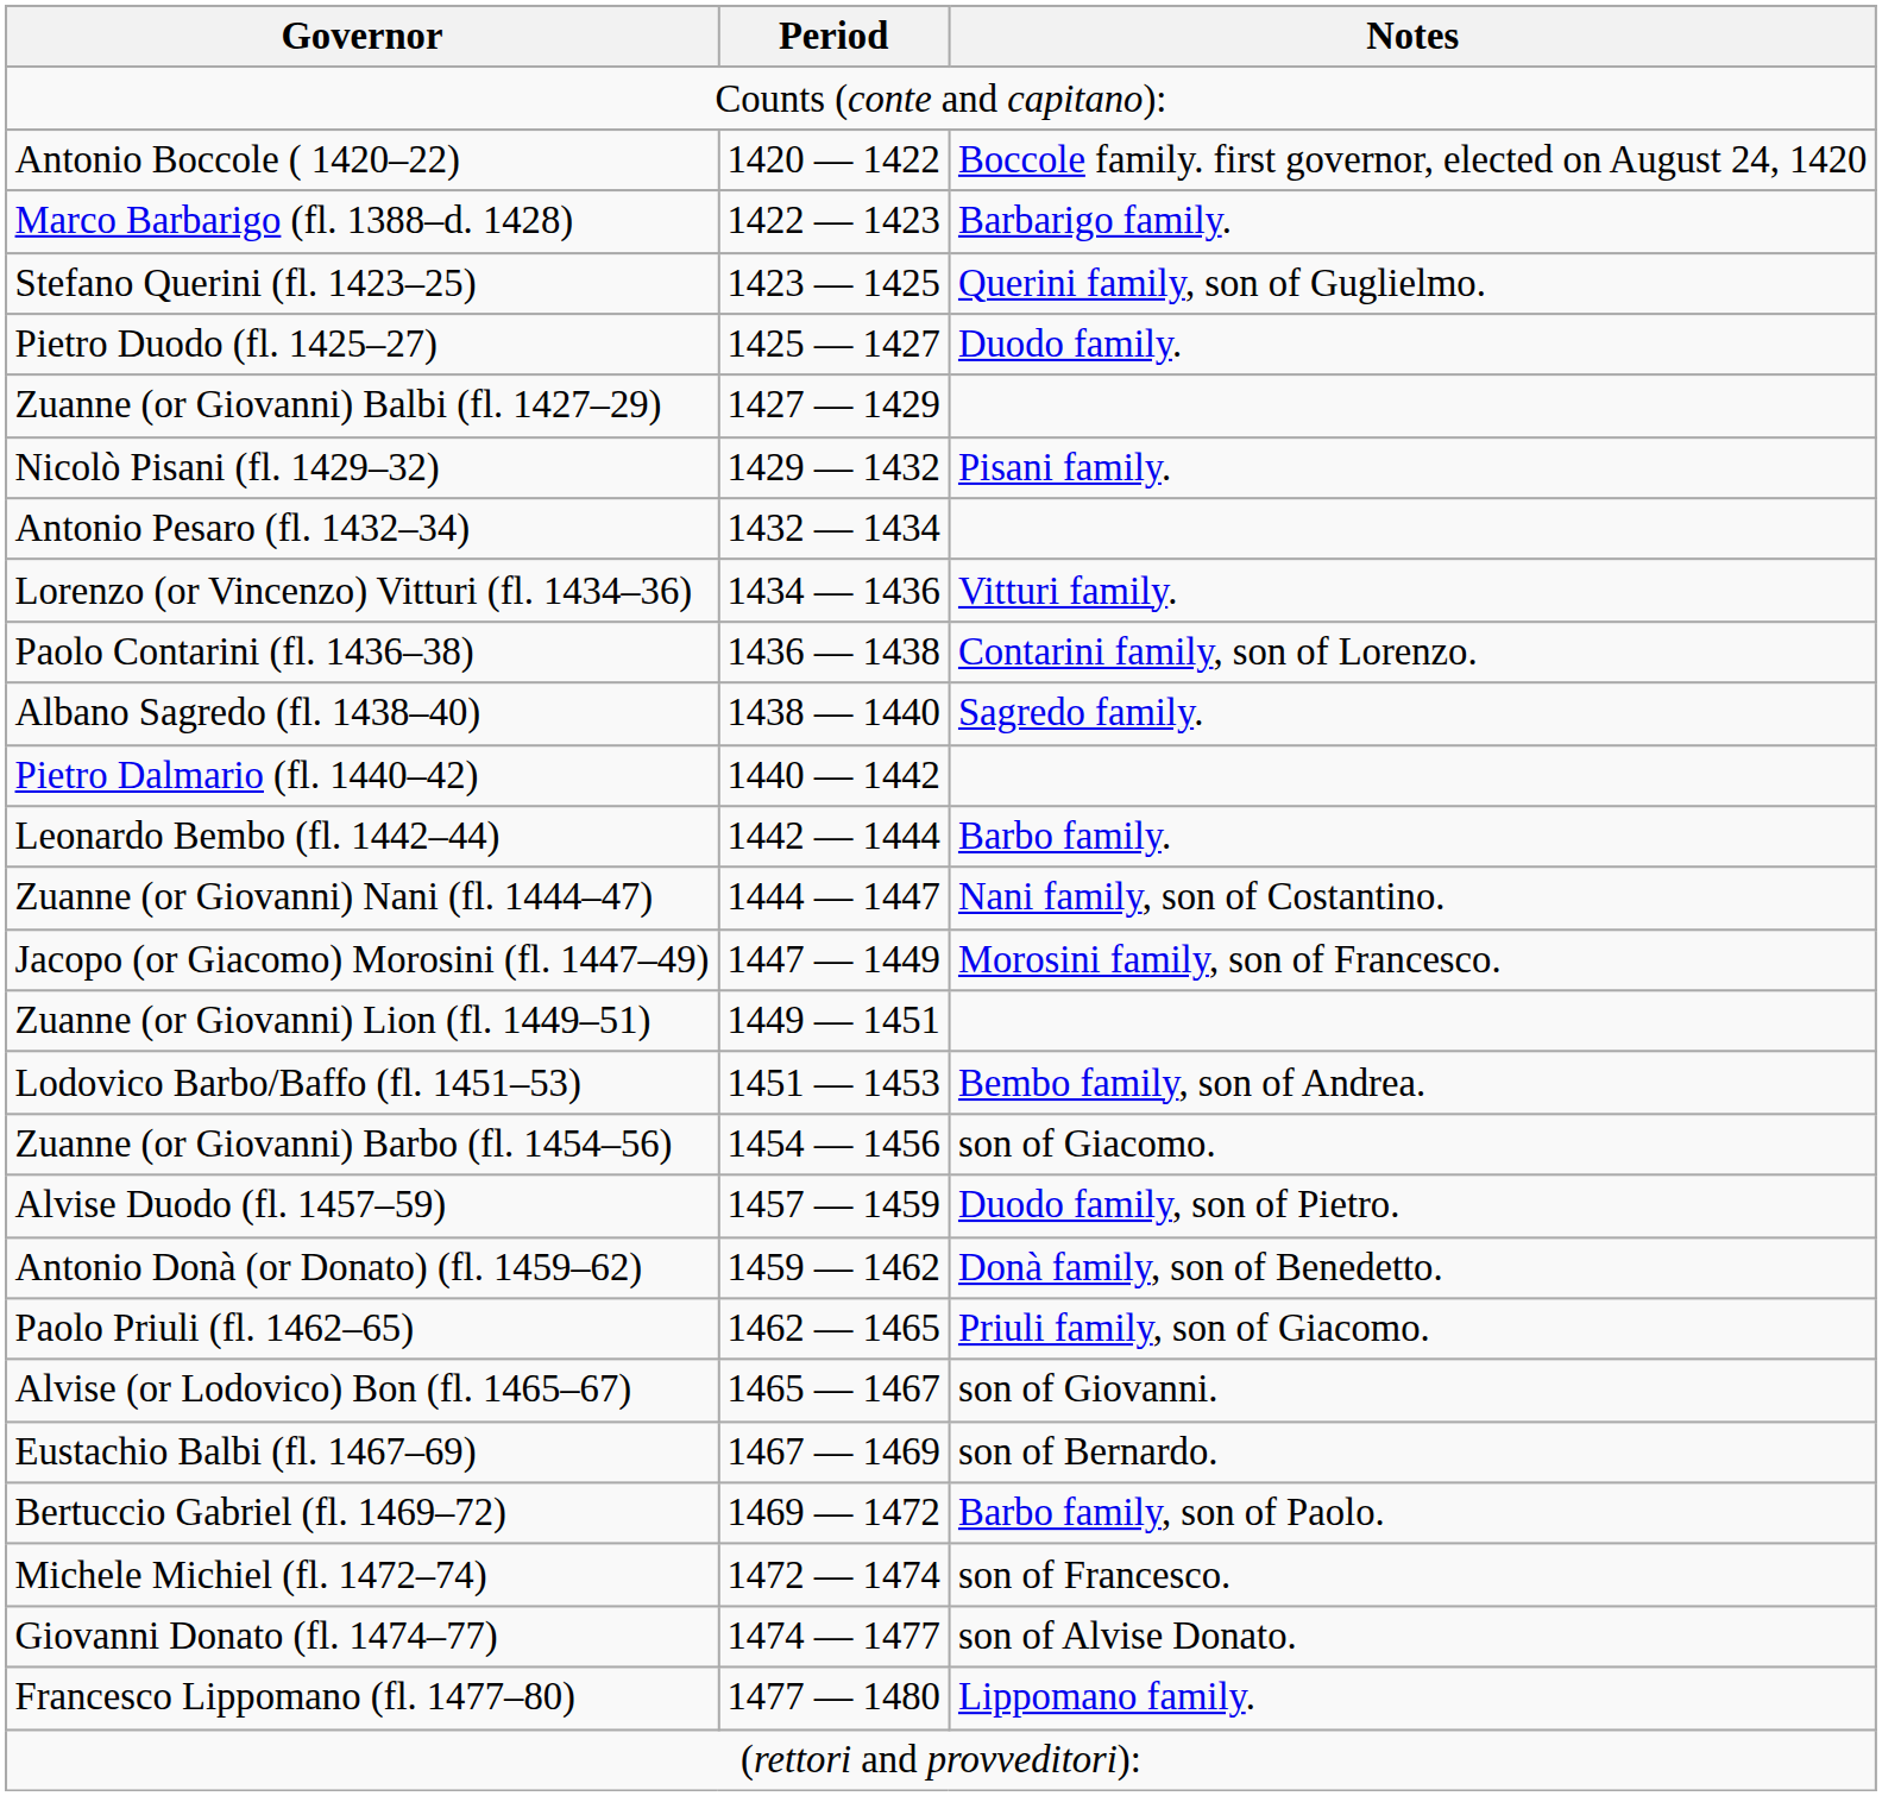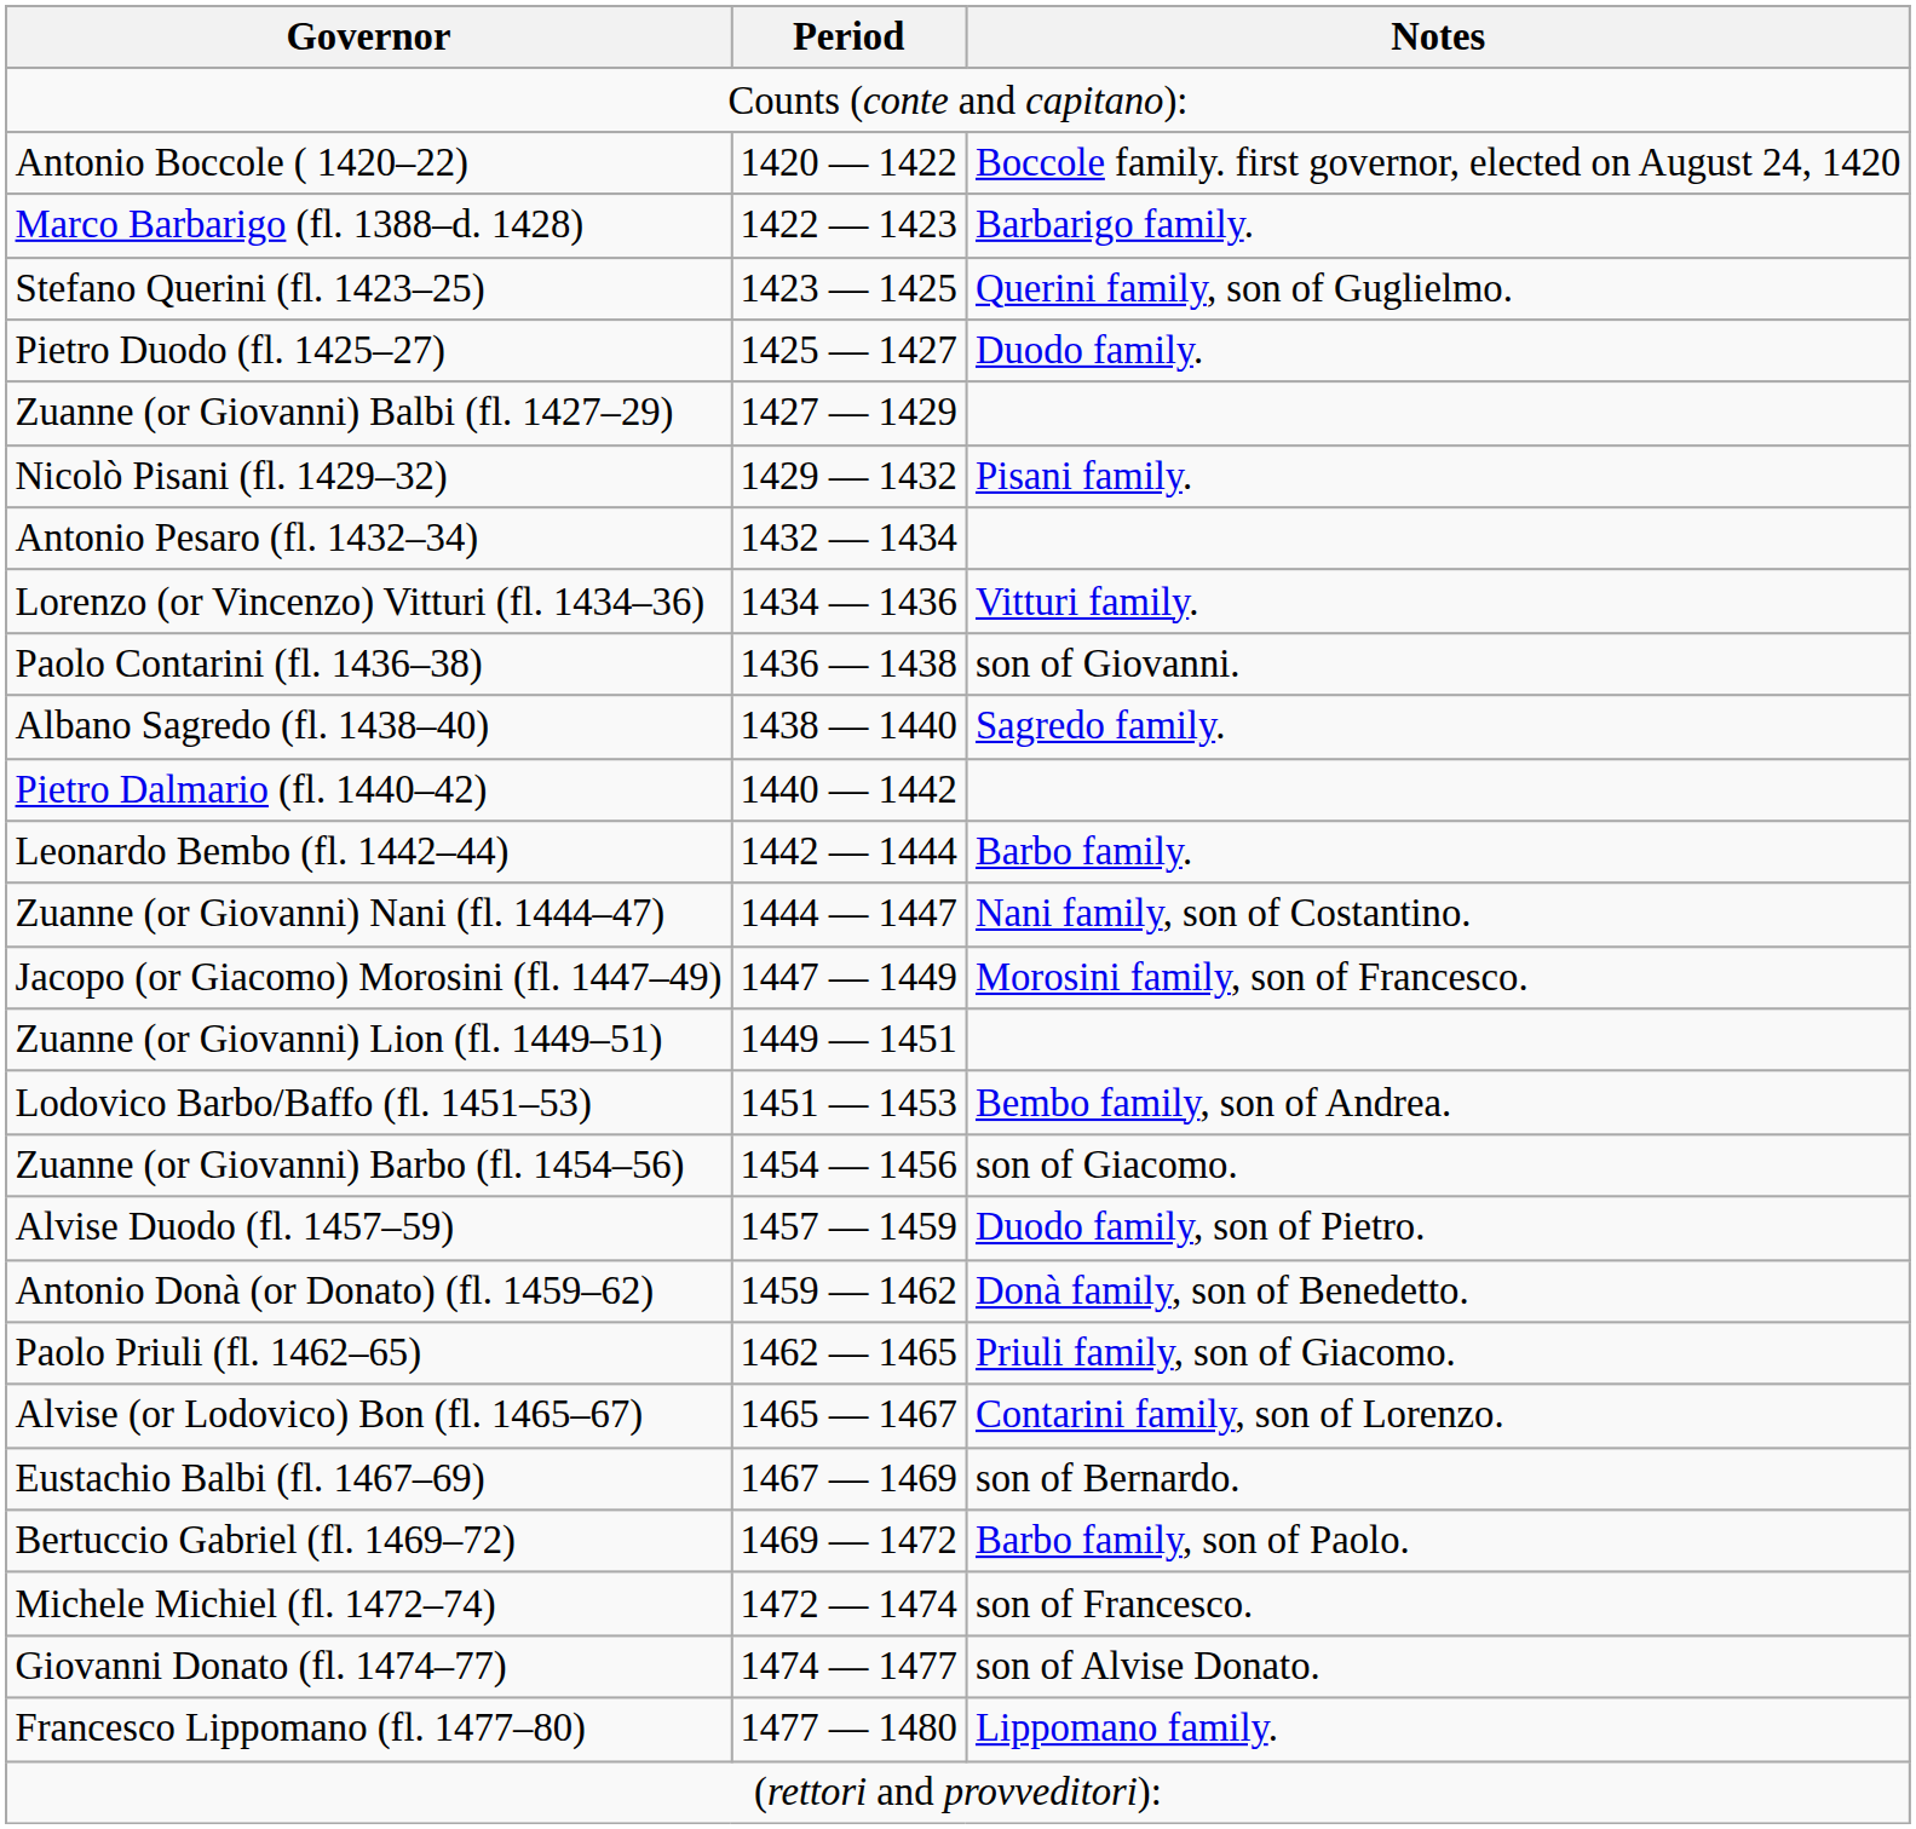Paolo Contarini (fl. 1436–38) | Notes: Contarini family, son of Lorenzo. -> son of Giovanni.
Alvise (or Lodovico) Bon (fl. 1465–67) | Notes: son of Giovanni. -> Contarini family, son of Lorenzo.
